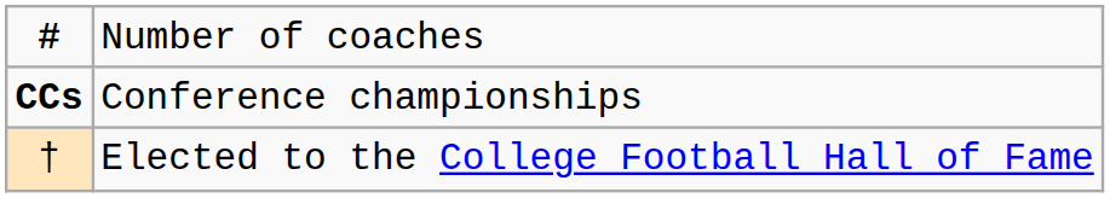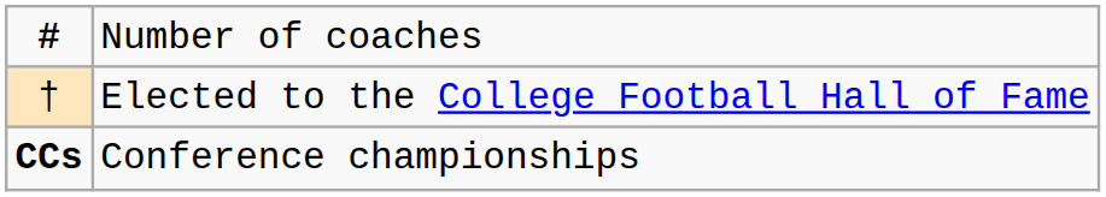rows swapped: CCs <-> †
